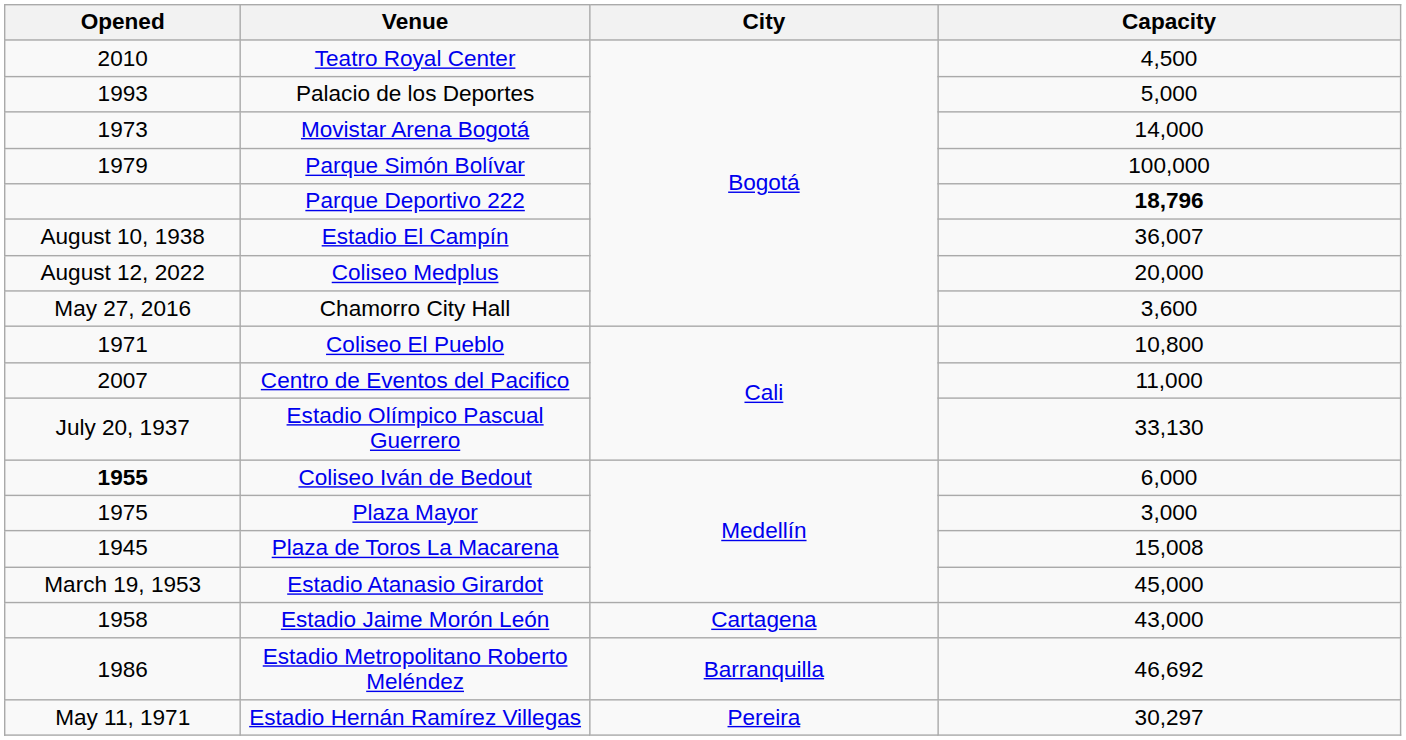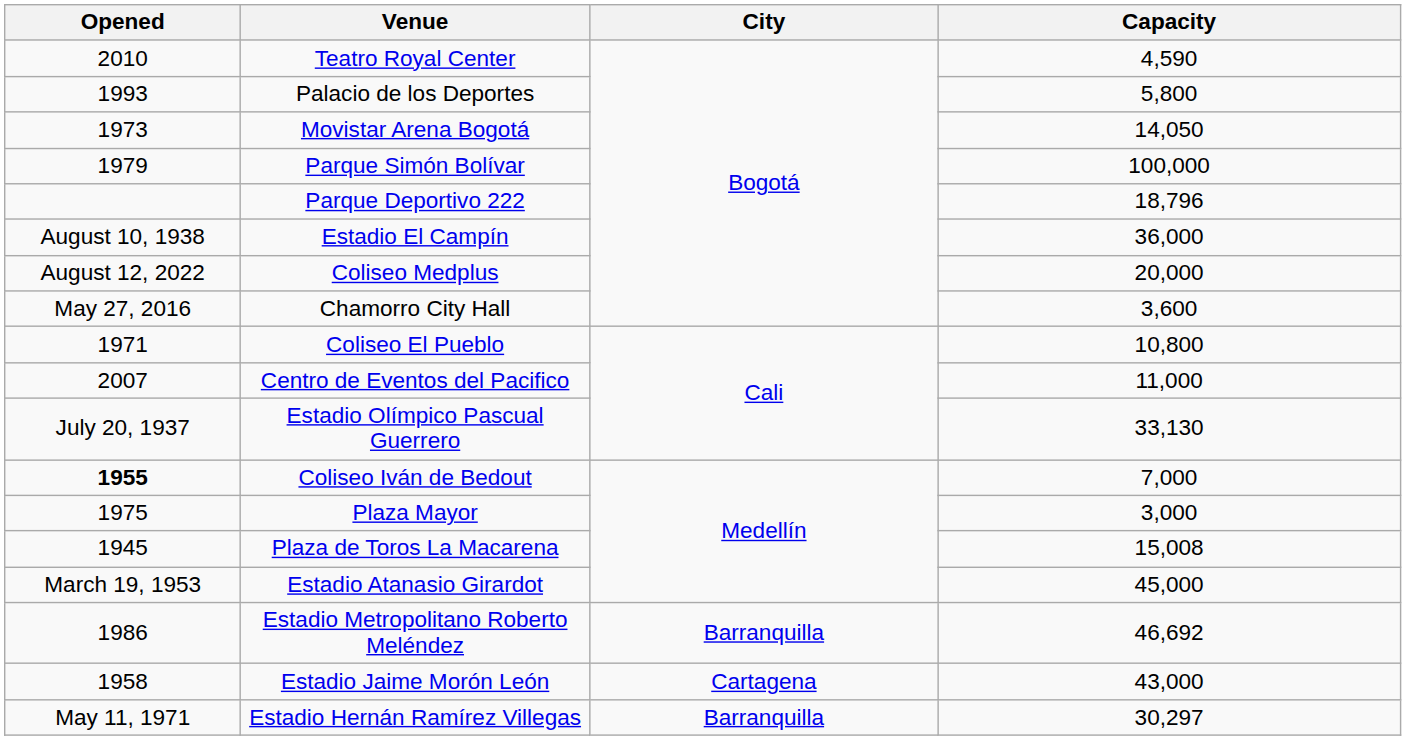Teatro Royal Center | Capacity: 4,500 -> 4,590
Palacio de los Deportes | Capacity: 5,000 -> 5,800
Movistar Arena Bogotá | Capacity: 14,000 -> 14,050
Parque Deportivo 222 | Capacity: bold -> normal
Estadio El Campín | Capacity: 36,007 -> 36,000
Coliseo Iván de Bedout | Capacity: 6,000 -> 7,000
rows swapped: Estadio Jaime Morón León <-> Estadio Metropolitano Roberto Meléndez
Estadio Hernán Ramírez Villegas | City: Pereira -> Barranquilla
